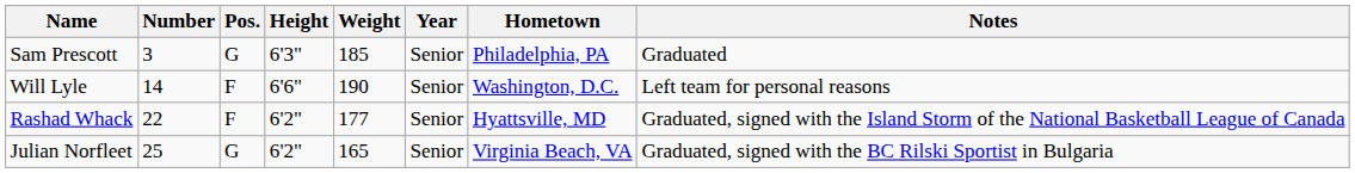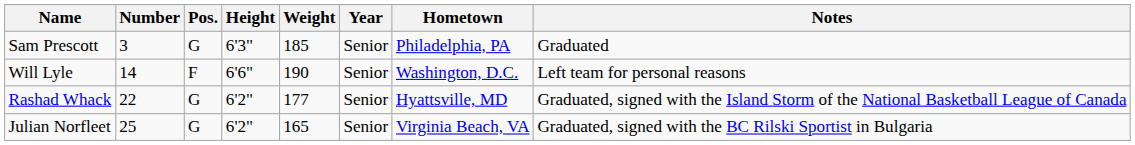Rashad Whack | Pos.: F -> G
